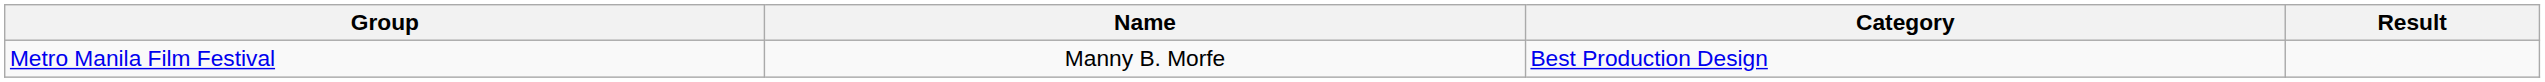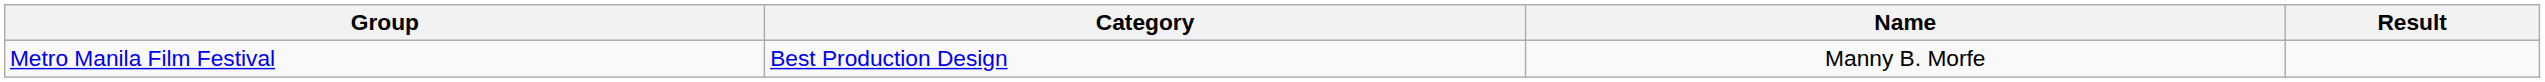columns swapped: Category <-> Name
